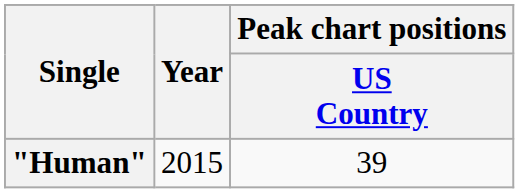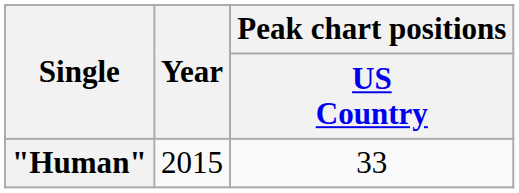"Human" | Peak chart positions / US Country: 39 -> 33
